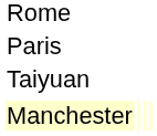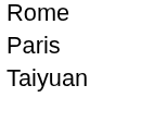- row: Manchester
